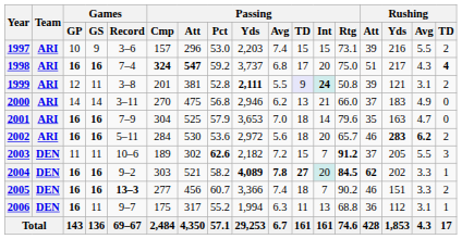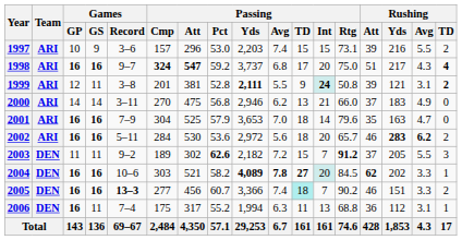1998 | Games / Record: 7–4 -> 9–7
1999 | Passing / TD: lavender background -> no background
1999 | Rushing / TD: normal -> bold
2003 | Games / Record: 10–6 -> 9–2
2004 | Games / Record: 9–2 -> 10–6
2004 | Passing / Rtg: bold -> normal
2005 | Passing / TD: no background -> paleturquoise background
2006 | Games / Record: 9–7 -> 7–4
